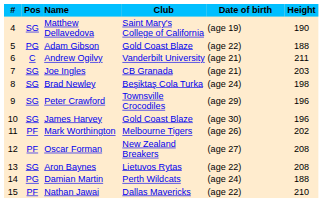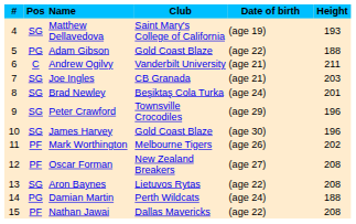Matthew Dellavedova | Height: 190 -> 193
Brad Newley | Height: 198 -> 201
Nathan Jawai | Height: 210 -> 208
